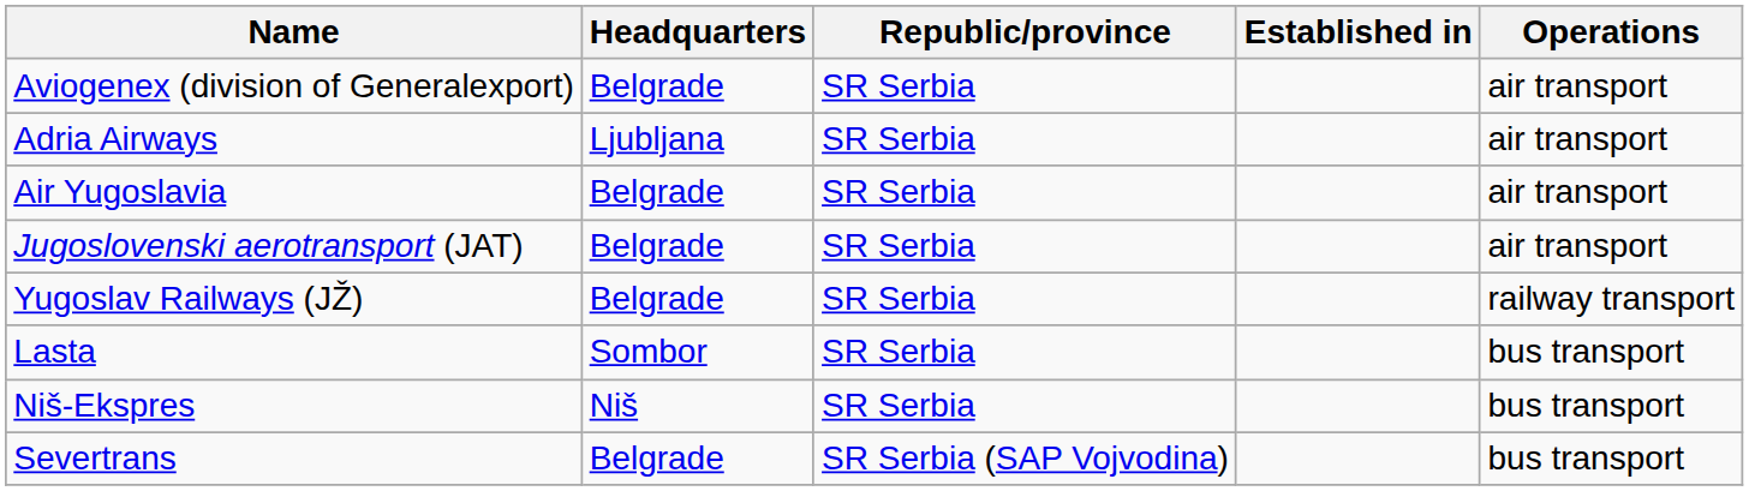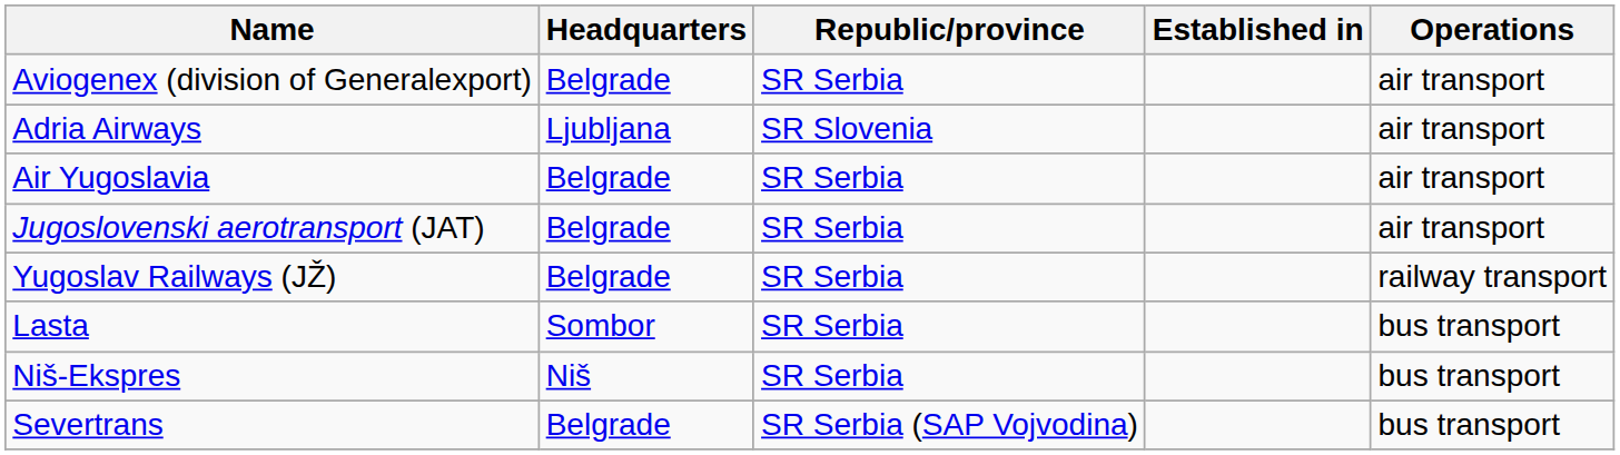Adria Airways | Republic/province: SR Serbia -> SR Slovenia
